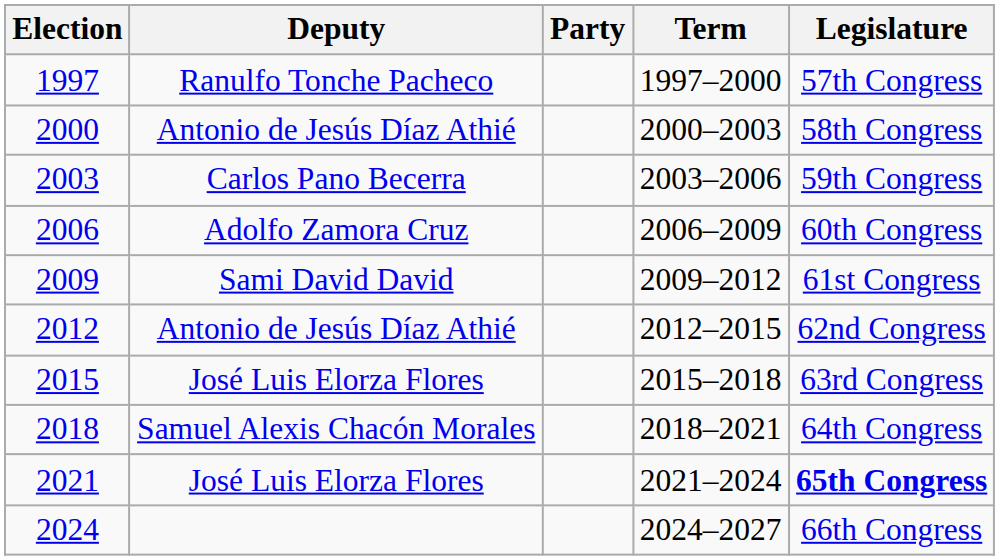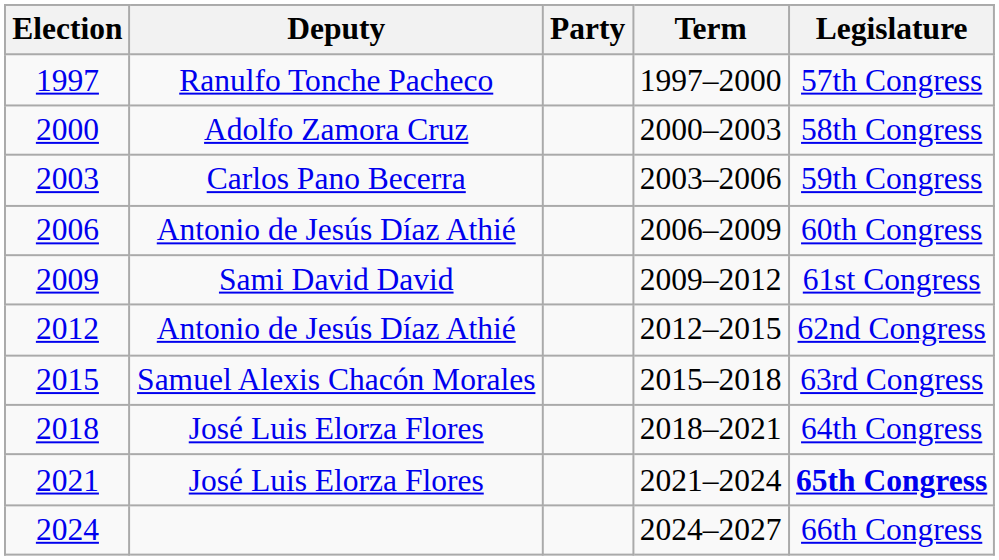2000 | Deputy: Antonio de Jesús Díaz Athié -> Adolfo Zamora Cruz
2006 | Deputy: Adolfo Zamora Cruz -> Antonio de Jesús Díaz Athié
2015 | Deputy: José Luis Elorza Flores -> Samuel Alexis Chacón Morales
2018 | Deputy: Samuel Alexis Chacón Morales -> José Luis Elorza Flores
